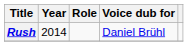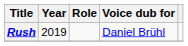Rush | Year: 2014 -> 2019
